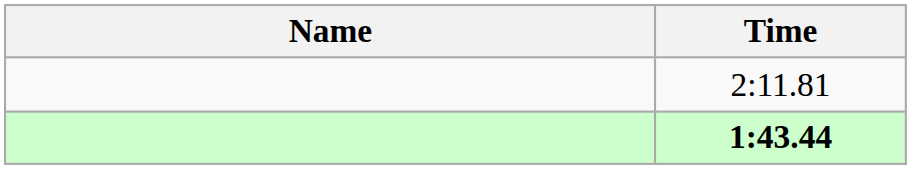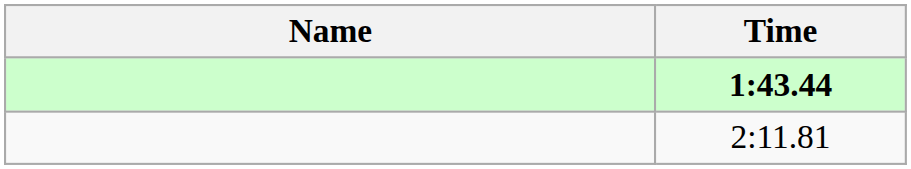rows swapped: 1:43.44 <-> 2:11.81
